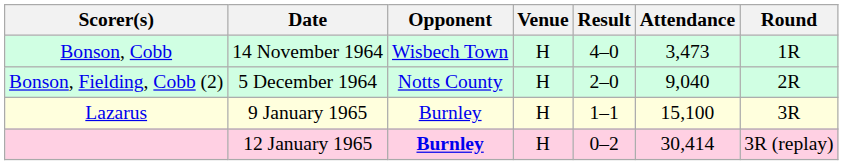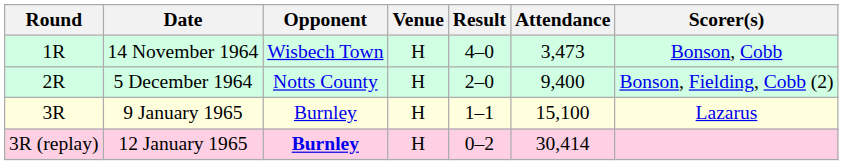columns swapped: Round <-> Scorer(s)
5 December 1964 | Attendance: 9,040 -> 9,400
